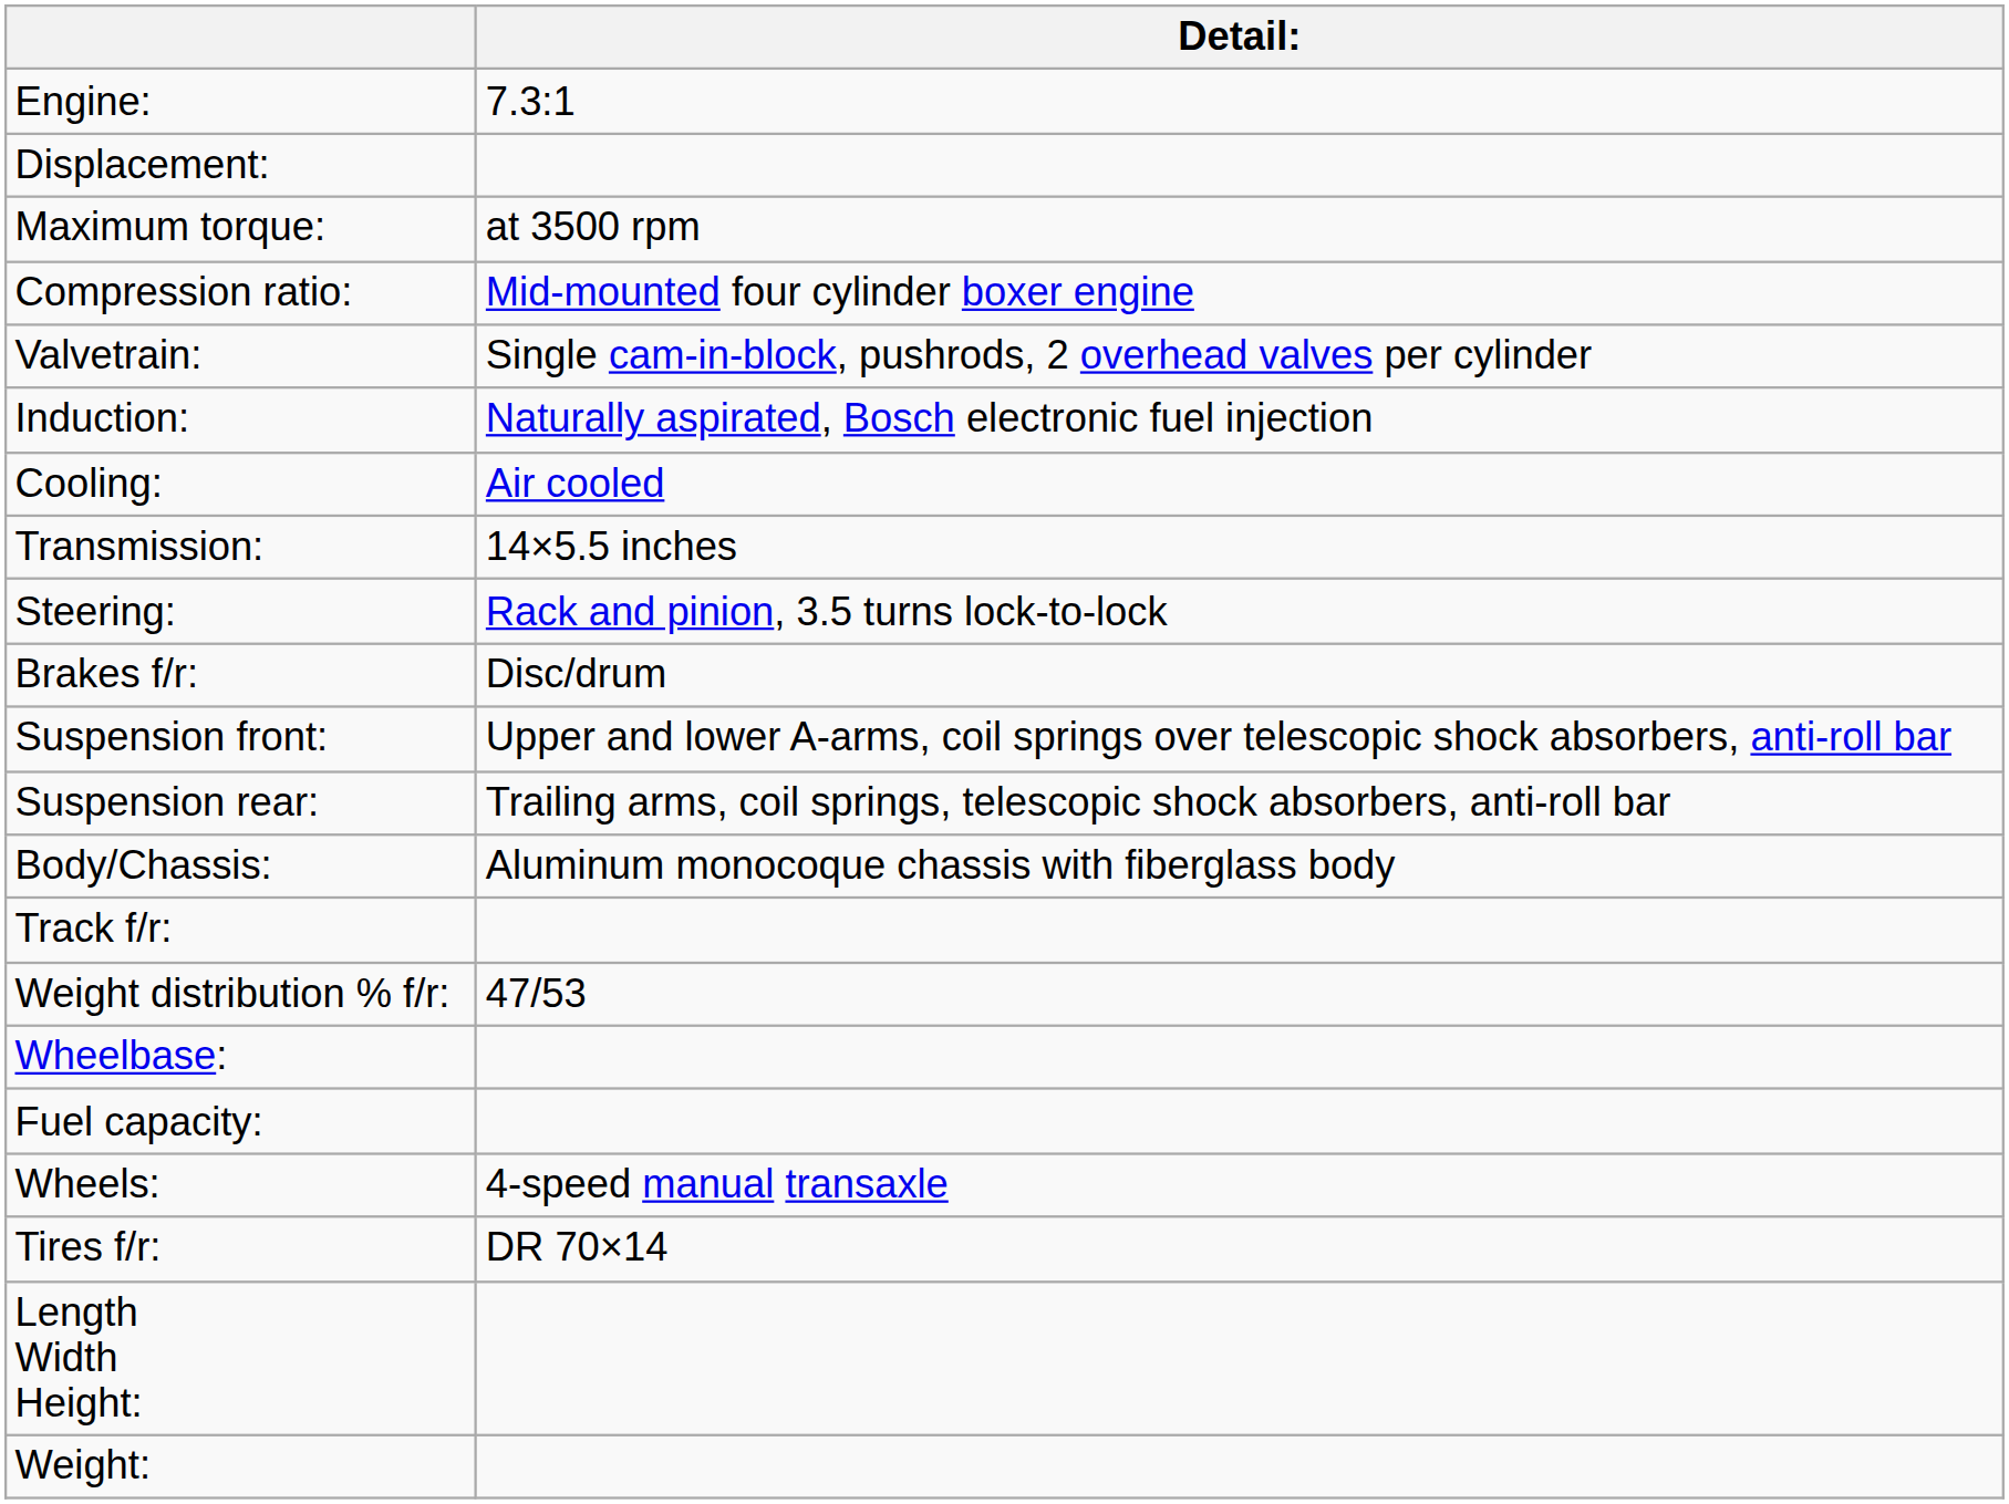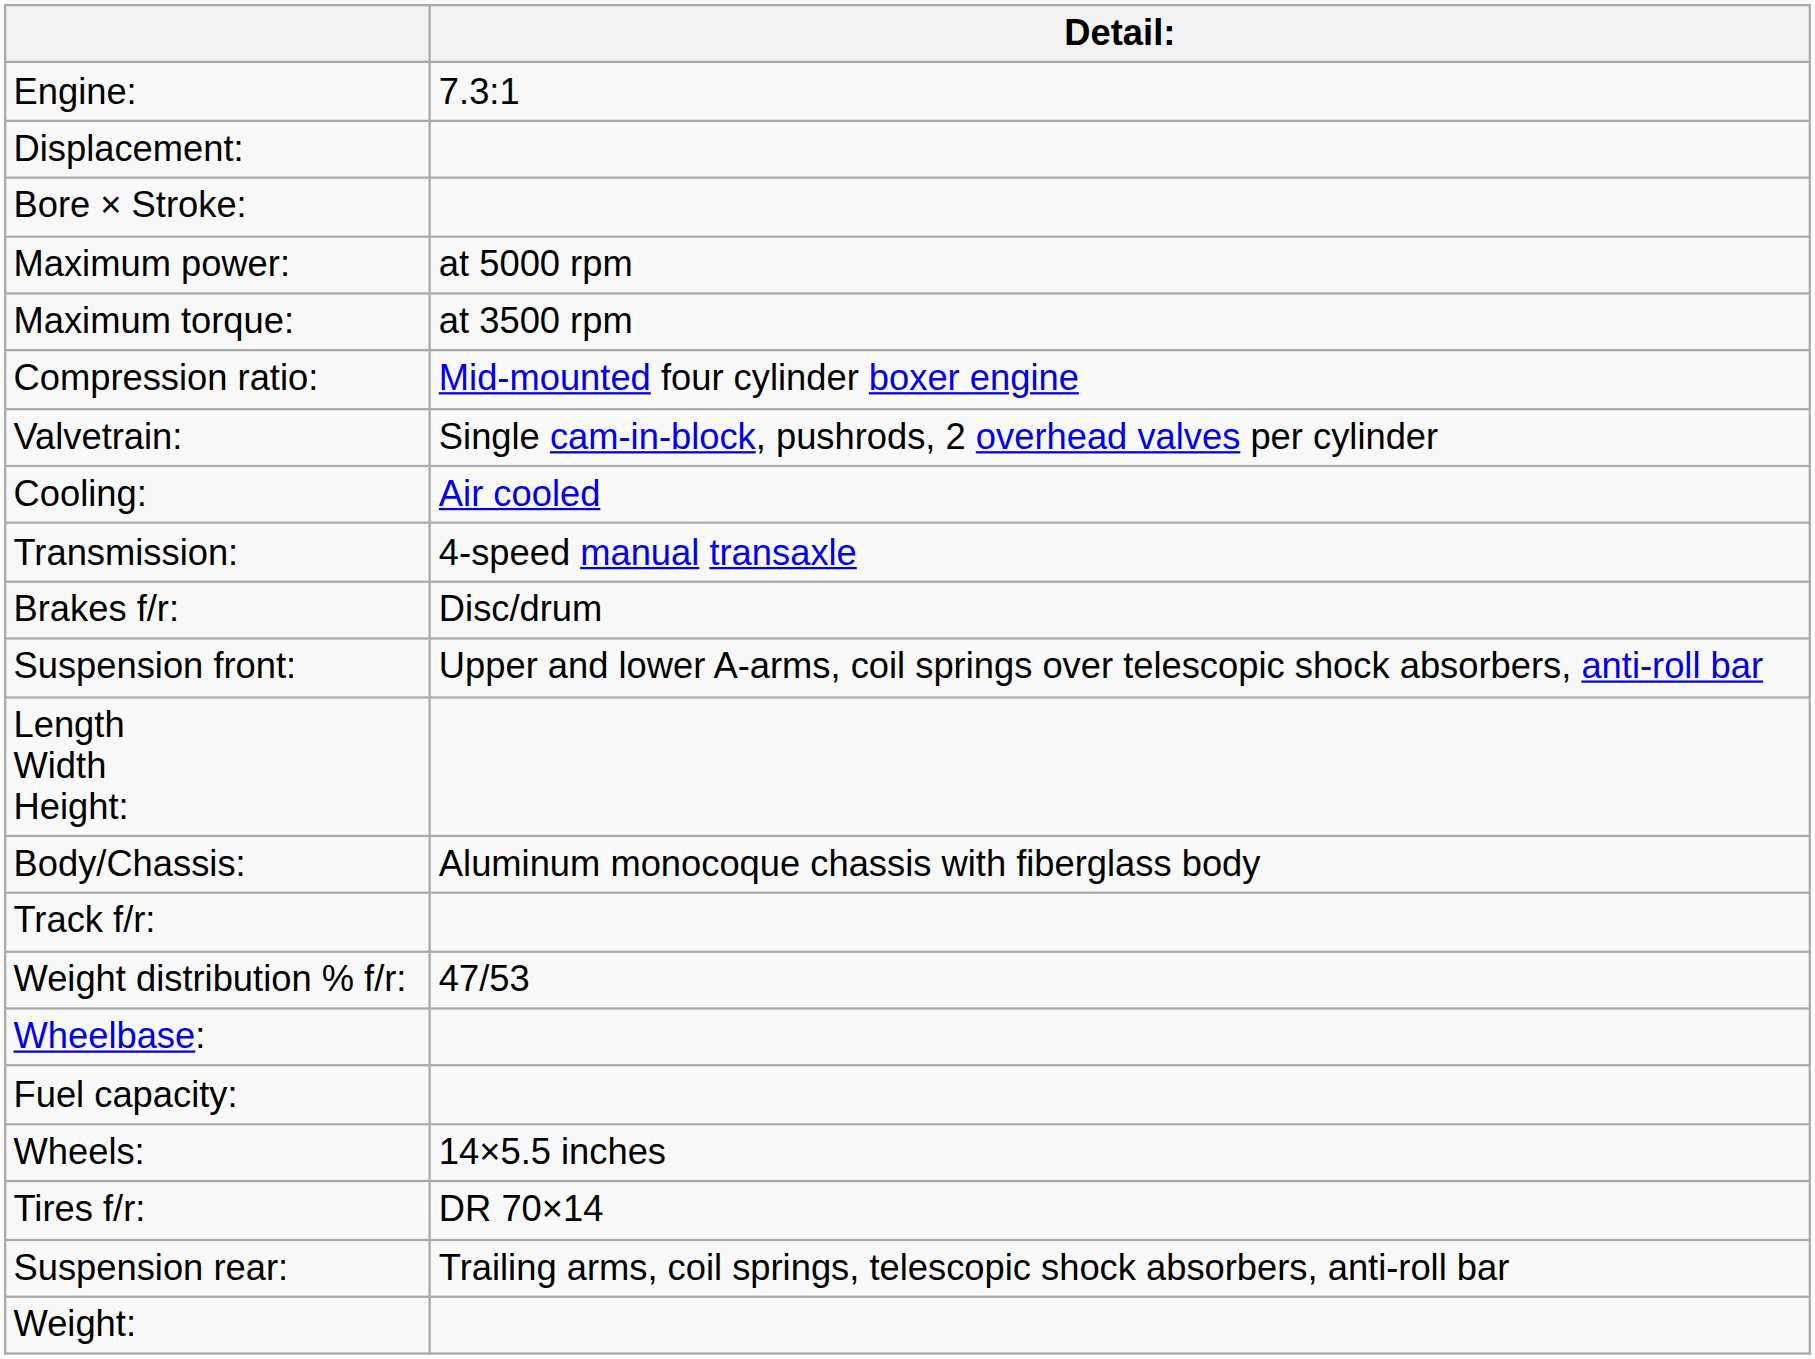+ row: Bore × Stroke:
+ row: Maximum power: | at 5000 rpm
- row: Induction: | Naturally aspirated, Bosch electronic fuel injection
Transmission: | Detail:: 14×5.5 inches -> 4-speed manual transaxle
- row: Steering: | Rack and pinion, 3.5 turns lock-to-lock
rows swapped: Suspension rear: <-> Length Width Height:
Wheels: | Detail:: 4-speed manual transaxle -> 14×5.5 inches
